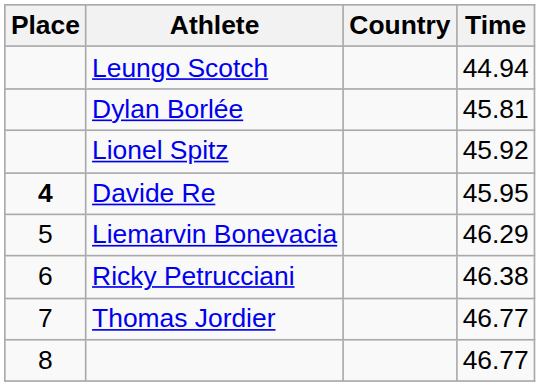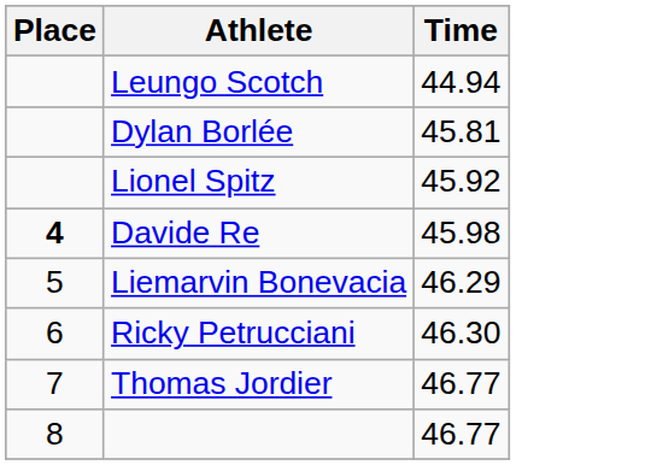- column: Country
Davide Re | Time: 45.95 -> 45.98
Ricky Petrucciani | Time: 46.38 -> 46.30
